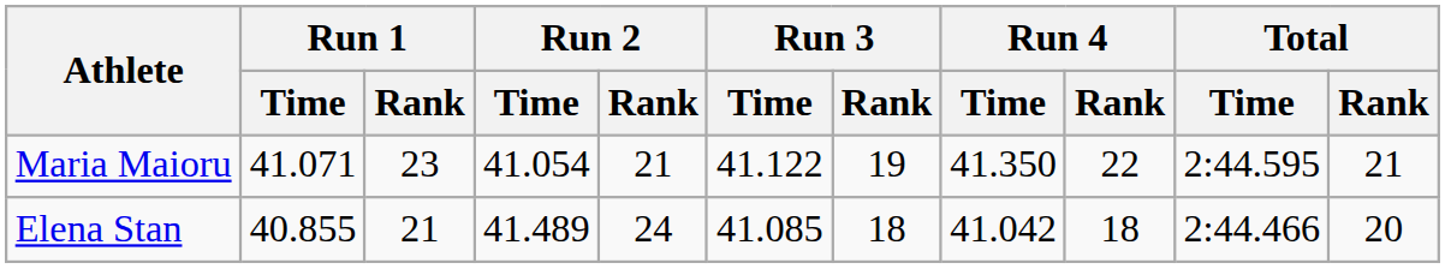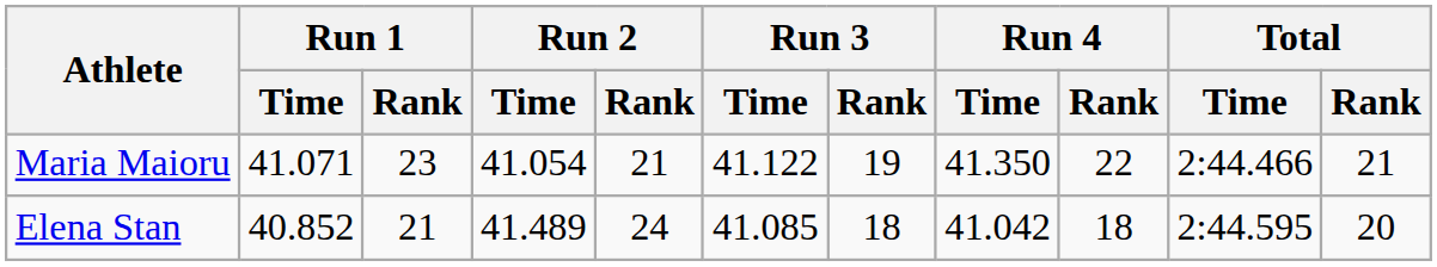Maria Maioru | Total / Time: 2:44.595 -> 2:44.466
Elena Stan | Run 1 / Time: 40.855 -> 40.852
Elena Stan | Total / Time: 2:44.466 -> 2:44.595
